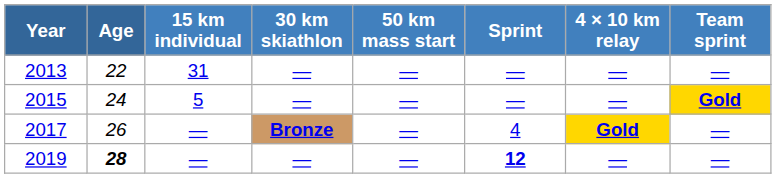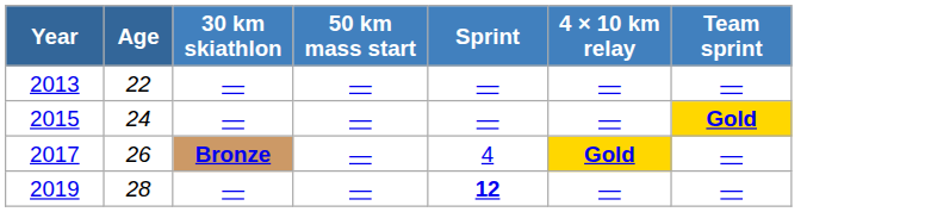- column: 15 km individual | 31 | 5 | — | —
2019 | Age: bold -> normal
